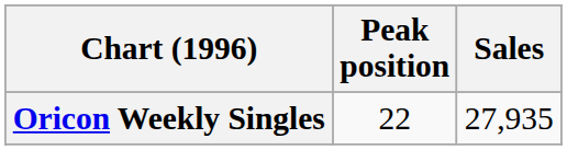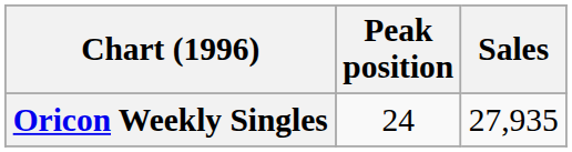Oricon Weekly Singles | Peak position: 22 -> 24
